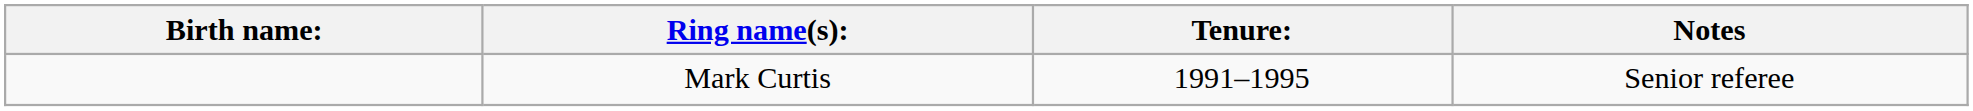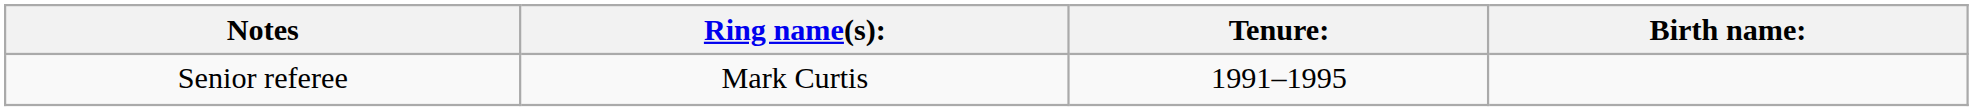columns swapped: Birth name: <-> Notes
